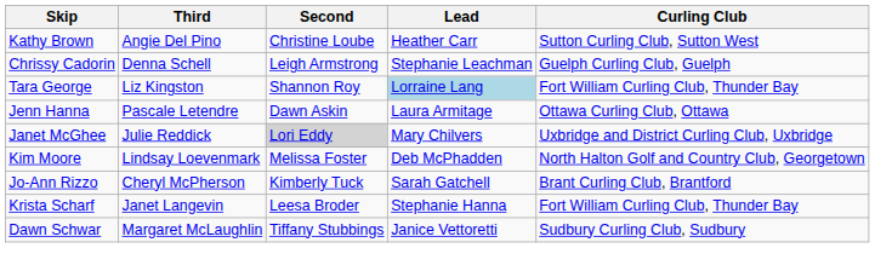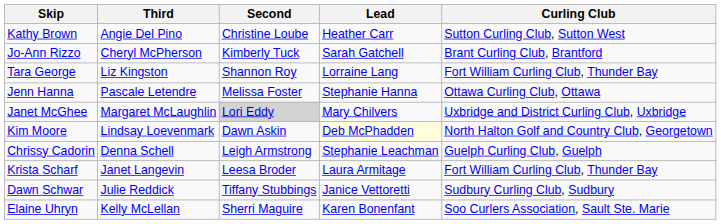rows swapped: Chrissy Cadorin <-> Jo-Ann Rizzo
Tara George | Lead: lightblue background -> no background
Jenn Hanna | Second: Dawn Askin -> Melissa Foster
Jenn Hanna | Lead: Laura Armitage -> Stephanie Hanna
Janet McGhee | Third: Julie Reddick -> Margaret McLaughlin
Kim Moore | Second: Melissa Foster -> Dawn Askin
Kim Moore | Lead: no background -> lightyellow background
Krista Scharf | Lead: Stephanie Hanna -> Laura Armitage
Dawn Schwar | Third: Margaret McLaughlin -> Julie Reddick
+ row: Elaine Uhryn | Kelly McLellan | Sherri Maguire | Karen Bonenfant | Soo Curlers Association, Sault Ste. Marie
